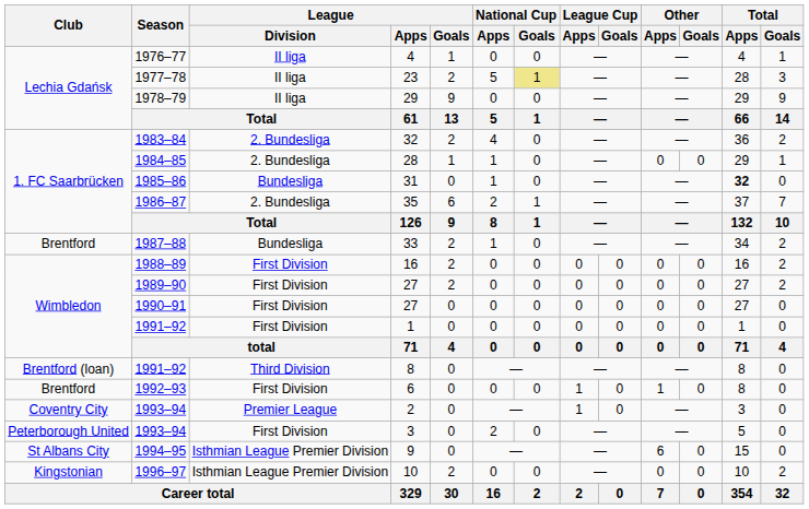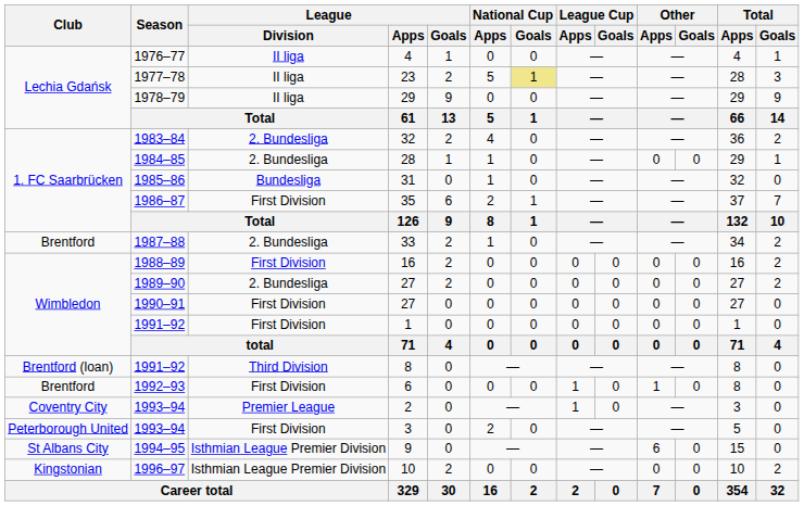31 | Total / Apps: bold -> normal
35 | League / Division: 2. Bundesliga -> First Division
33 | League / Division: Bundesliga -> 2. Bundesliga
1989–90 / 27 | League / Division: First Division -> 2. Bundesliga
